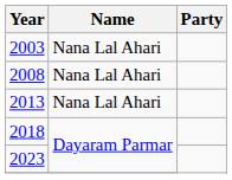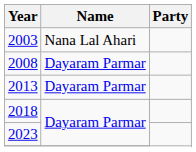2008 | Name: Nana Lal Ahari -> Dayaram Parmar
2013 | Name: Nana Lal Ahari -> Dayaram Parmar
